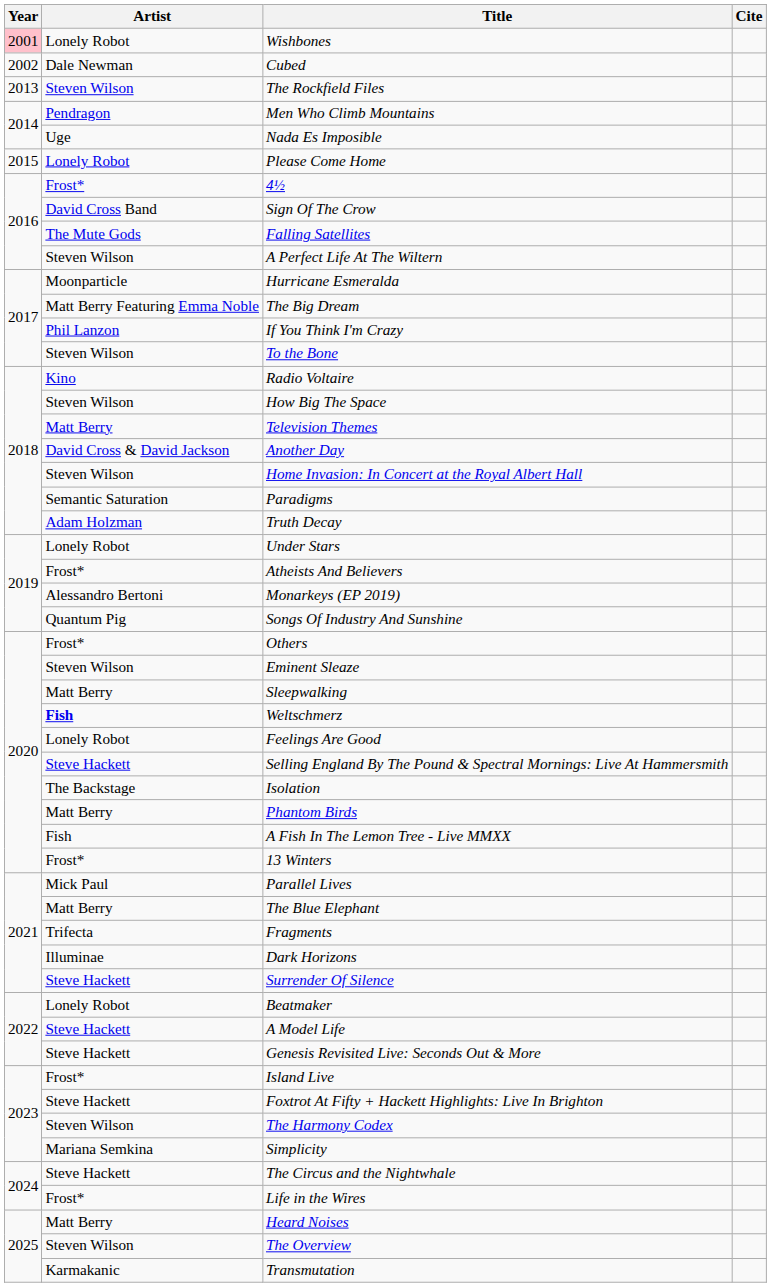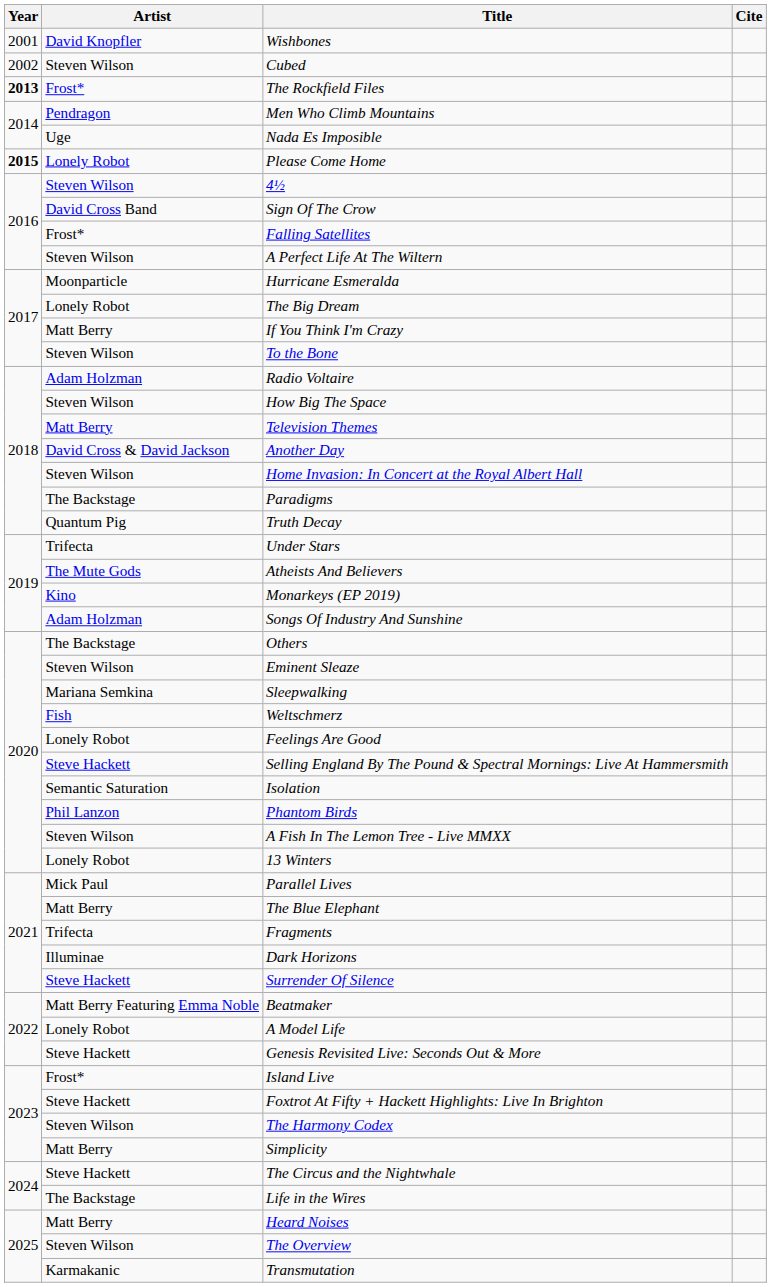Wishbones | Year: pink background -> no background
Wishbones | Artist: Lonely Robot -> David Knopfler
Cubed | Artist: Dale Newman -> Steven Wilson
The Rockfield Files | Year: normal -> bold
The Rockfield Files | Artist: Steven Wilson -> Frost*
Please Come Home | Year: normal -> bold
4½ | Artist: Frost* -> Steven Wilson
Falling Satellites | Artist: The Mute Gods -> Frost*
The Big Dream | Artist: Matt Berry Featuring Emma Noble -> Lonely Robot
If You Think I'm Crazy | Artist: Phil Lanzon -> Matt Berry
Radio Voltaire | Artist: Kino -> Adam Holzman
Paradigms | Artist: Semantic Saturation -> The Backstage
Truth Decay | Artist: Adam Holzman -> Quantum Pig
Under Stars | Artist: Lonely Robot -> Trifecta
Atheists And Believers | Artist: Frost* -> The Mute Gods
Monarkeys (EP 2019) | Artist: Alessandro Bertoni -> Kino
Songs Of Industry And Sunshine | Artist: Quantum Pig -> Adam Holzman
Others | Artist: Frost* -> The Backstage
Sleepwalking | Artist: Matt Berry -> Mariana Semkina
Weltschmerz | Artist: bold -> normal
Isolation | Artist: The Backstage -> Semantic Saturation
Phantom Birds | Artist: Matt Berry -> Phil Lanzon
A Fish In The Lemon Tree - Live MMXX | Artist: Fish -> Steven Wilson
13 Winters | Artist: Frost* -> Lonely Robot
Beatmaker | Artist: Lonely Robot -> Matt Berry Featuring Emma Noble
A Model Life | Artist: Steve Hackett -> Lonely Robot
Simplicity | Artist: Mariana Semkina -> Matt Berry
Life in the Wires | Artist: Frost* -> The Backstage
